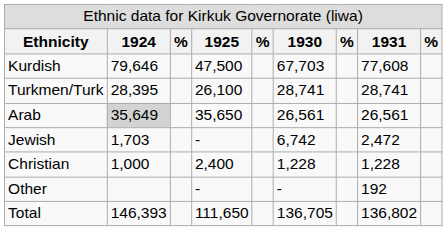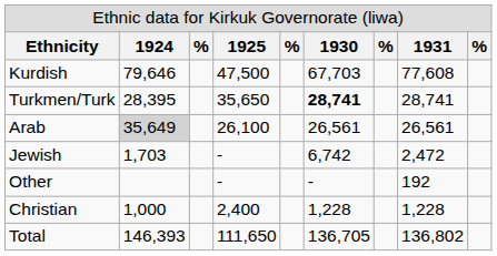Turkmen/Turk | column 4: 26,100 -> 35,650
Turkmen/Turk | column 6: normal -> bold
Arab | column 4: 35,650 -> 26,100
rows swapped: Christian <-> Other
